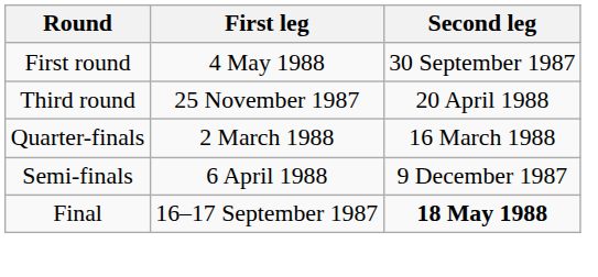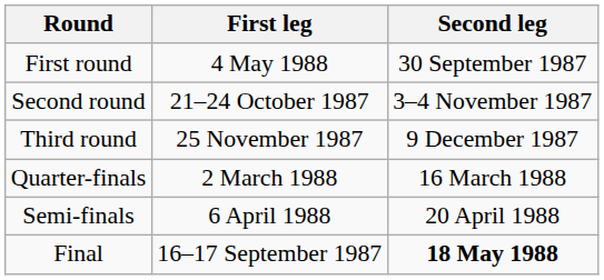+ row: Second round | 21–24 October 1987 | 3–4 November 1987
Third round | Second leg: 20 April 1988 -> 9 December 1987
Semi-finals | Second leg: 9 December 1987 -> 20 April 1988
